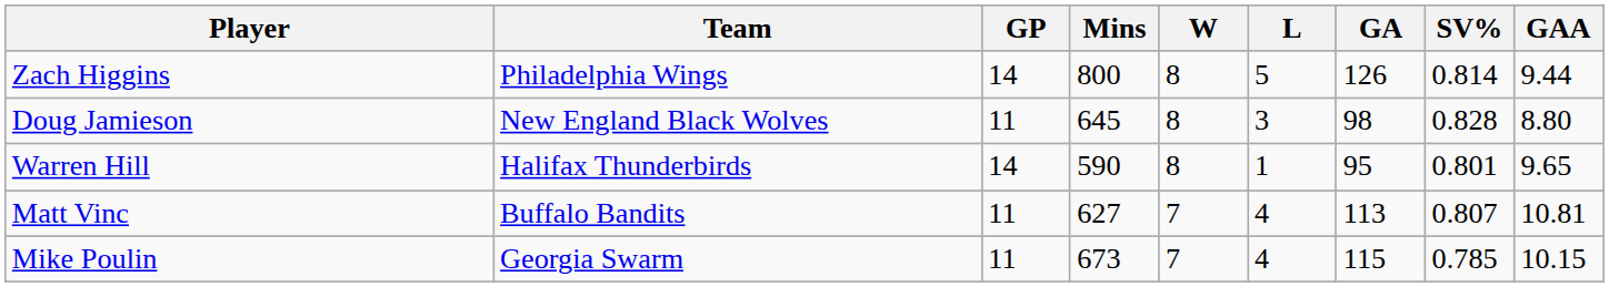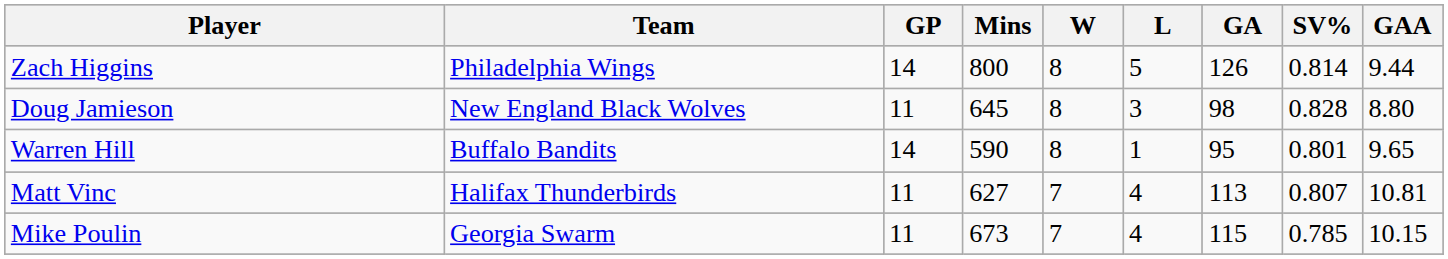Warren Hill | Team: Halifax Thunderbirds -> Buffalo Bandits
Matt Vinc | Team: Buffalo Bandits -> Halifax Thunderbirds
